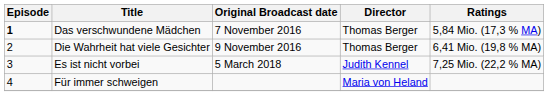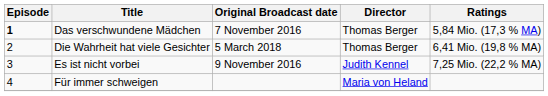Die Wahrheit hat viele Gesichter | Original Broadcast date: 9 November 2016 -> 5 March 2018
Es ist nicht vorbei | Original Broadcast date: 5 March 2018 -> 9 November 2016
